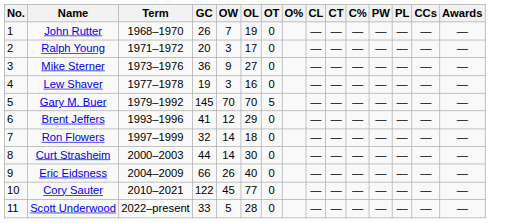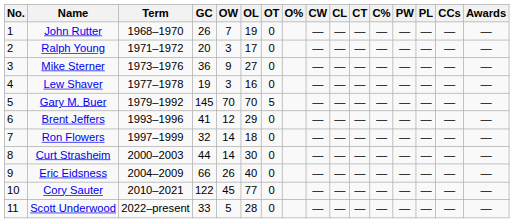+ column: CW | — | — | — | — | — | — | — | — | — | — | —
